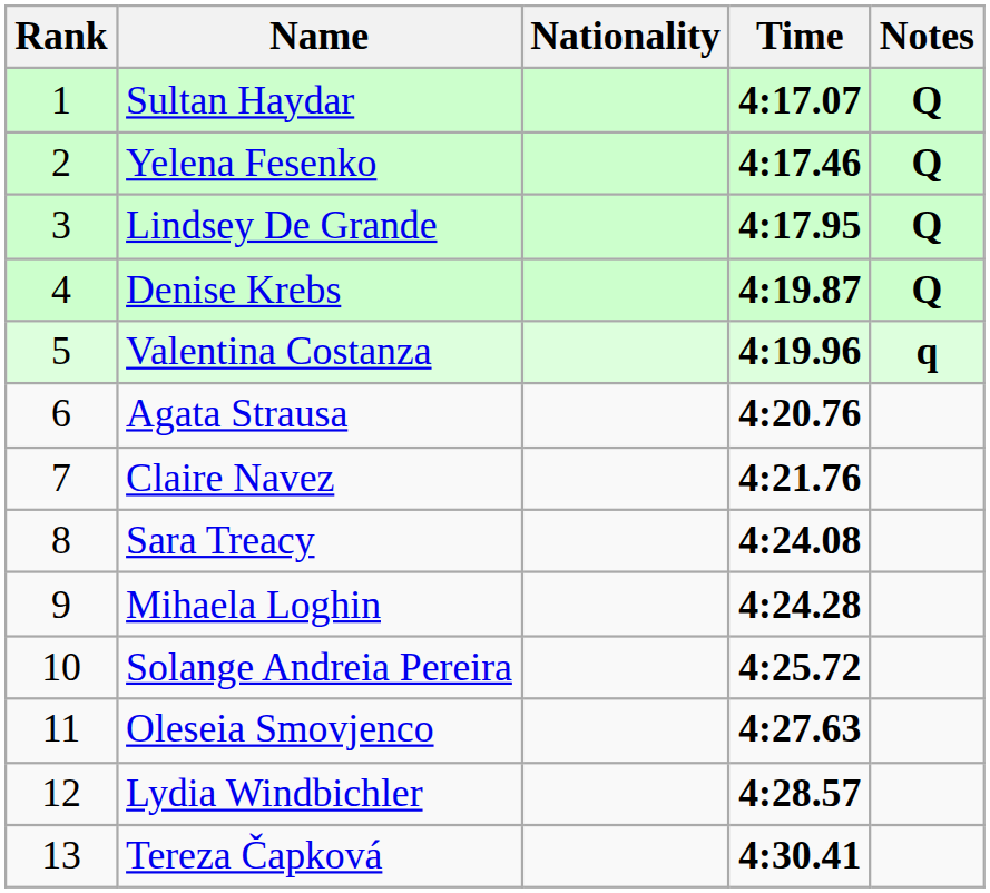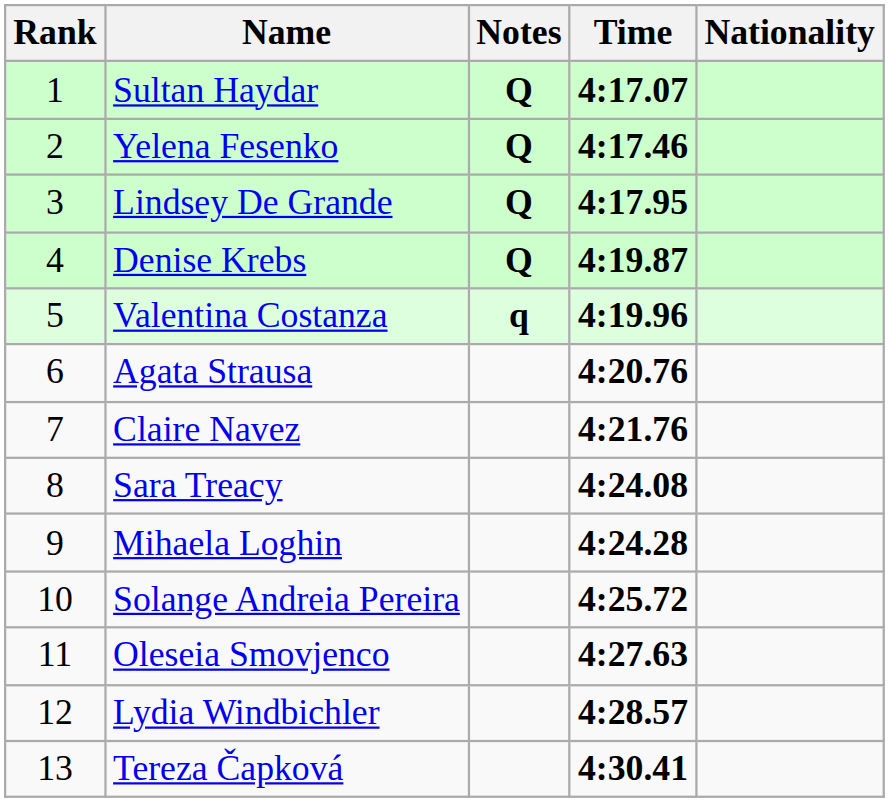columns swapped: Nationality <-> Notes
